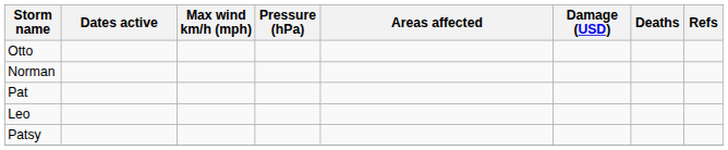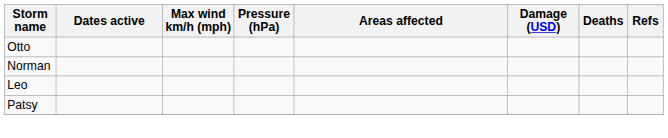- row: Pat
